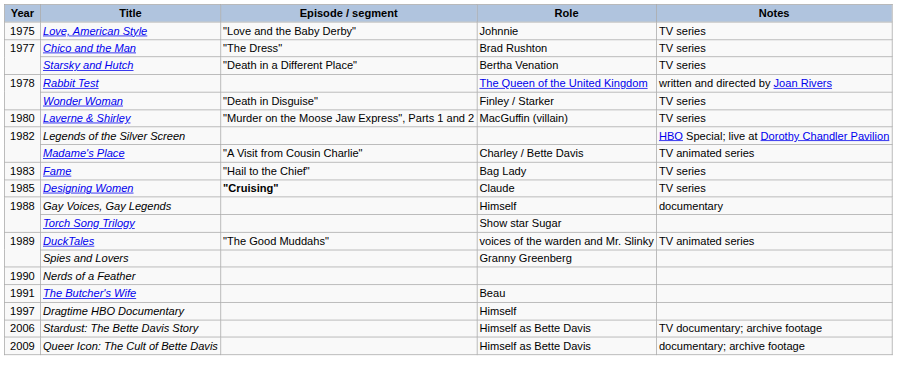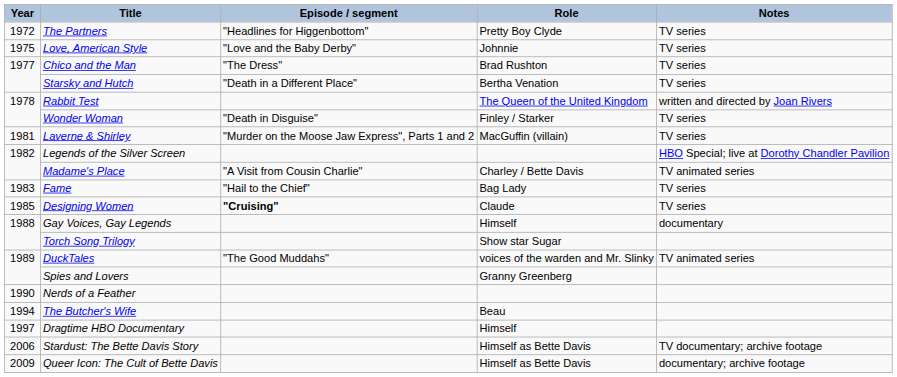+ row: 1972 | The Partners | "Headlines for Higgenbottom" | Pretty Boy Clyde | TV series
Laverne & Shirley | Year: 1980 -> 1981
The Butcher's Wife | Year: 1991 -> 1994
